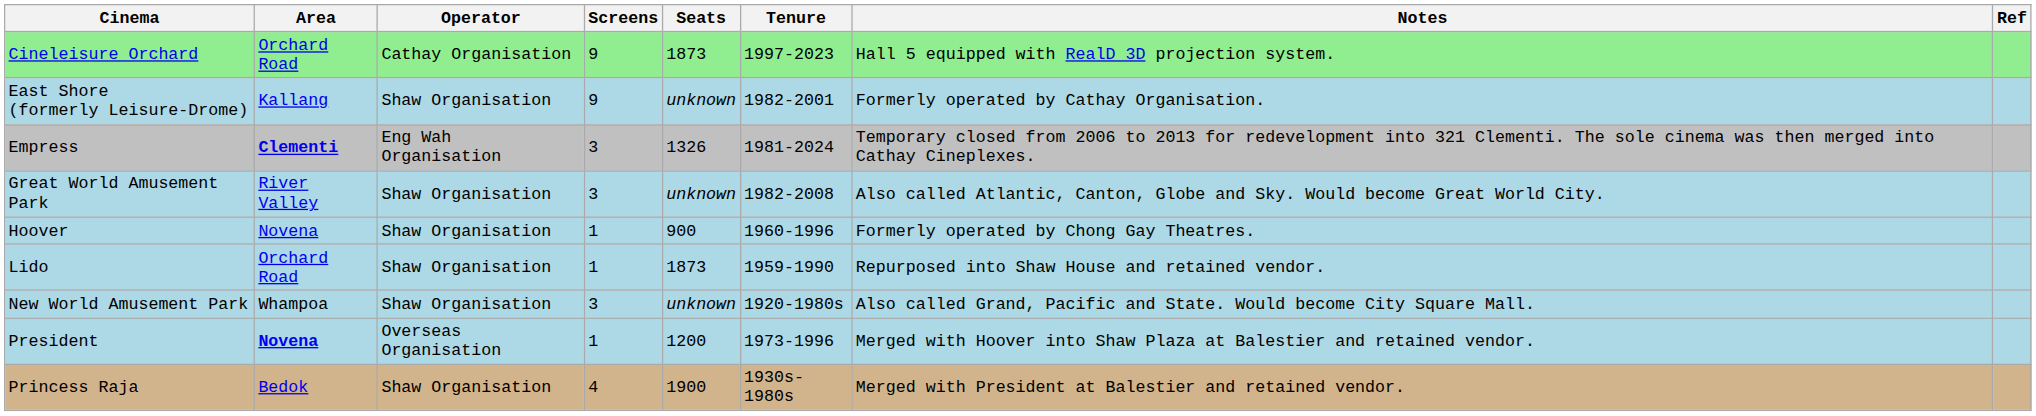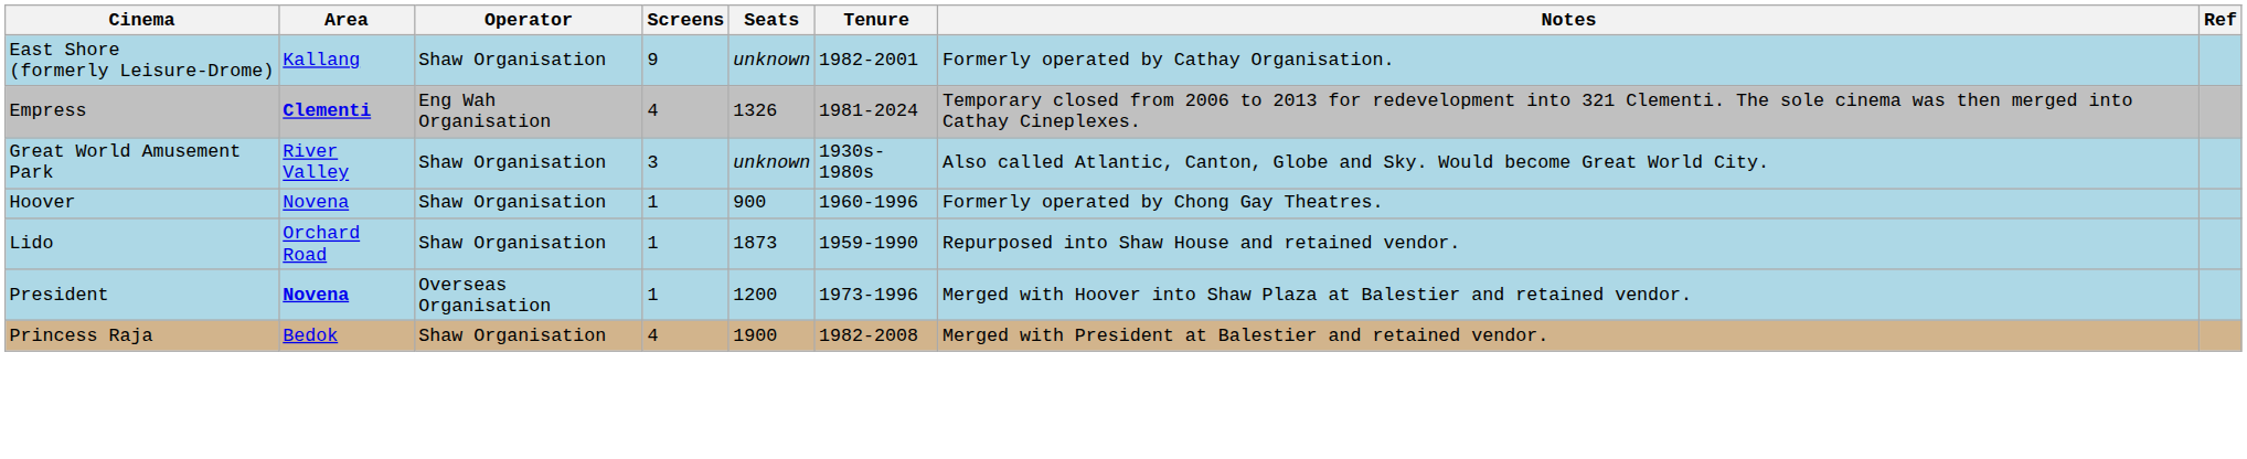- row: Cineleisure Orchard | Orchard Road | Cathay Organisation | 9 | 1873 | 1997-2023 | Hall 5 equipped with RealD 3D projection system.
Empress | Screens: 3 -> 4
Great World Amusement Park | Tenure: 1982-2008 -> 1930s-1980s
- row: New World Amusement Park | Whampoa | Shaw Organisation | 3 | unknown | 1920-1980s | Also called Grand, Pacific and State. Would become City Square Mall.
Princess Raja | Tenure: 1930s-1980s -> 1982-2008
